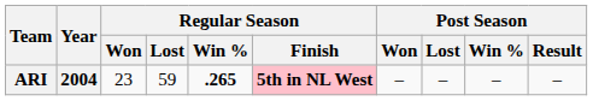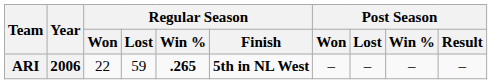ARI | Year: 2004 -> 2006
ARI | Regular Season / Won: 23 -> 22
ARI | Regular Season / Finish: pink background -> no background
